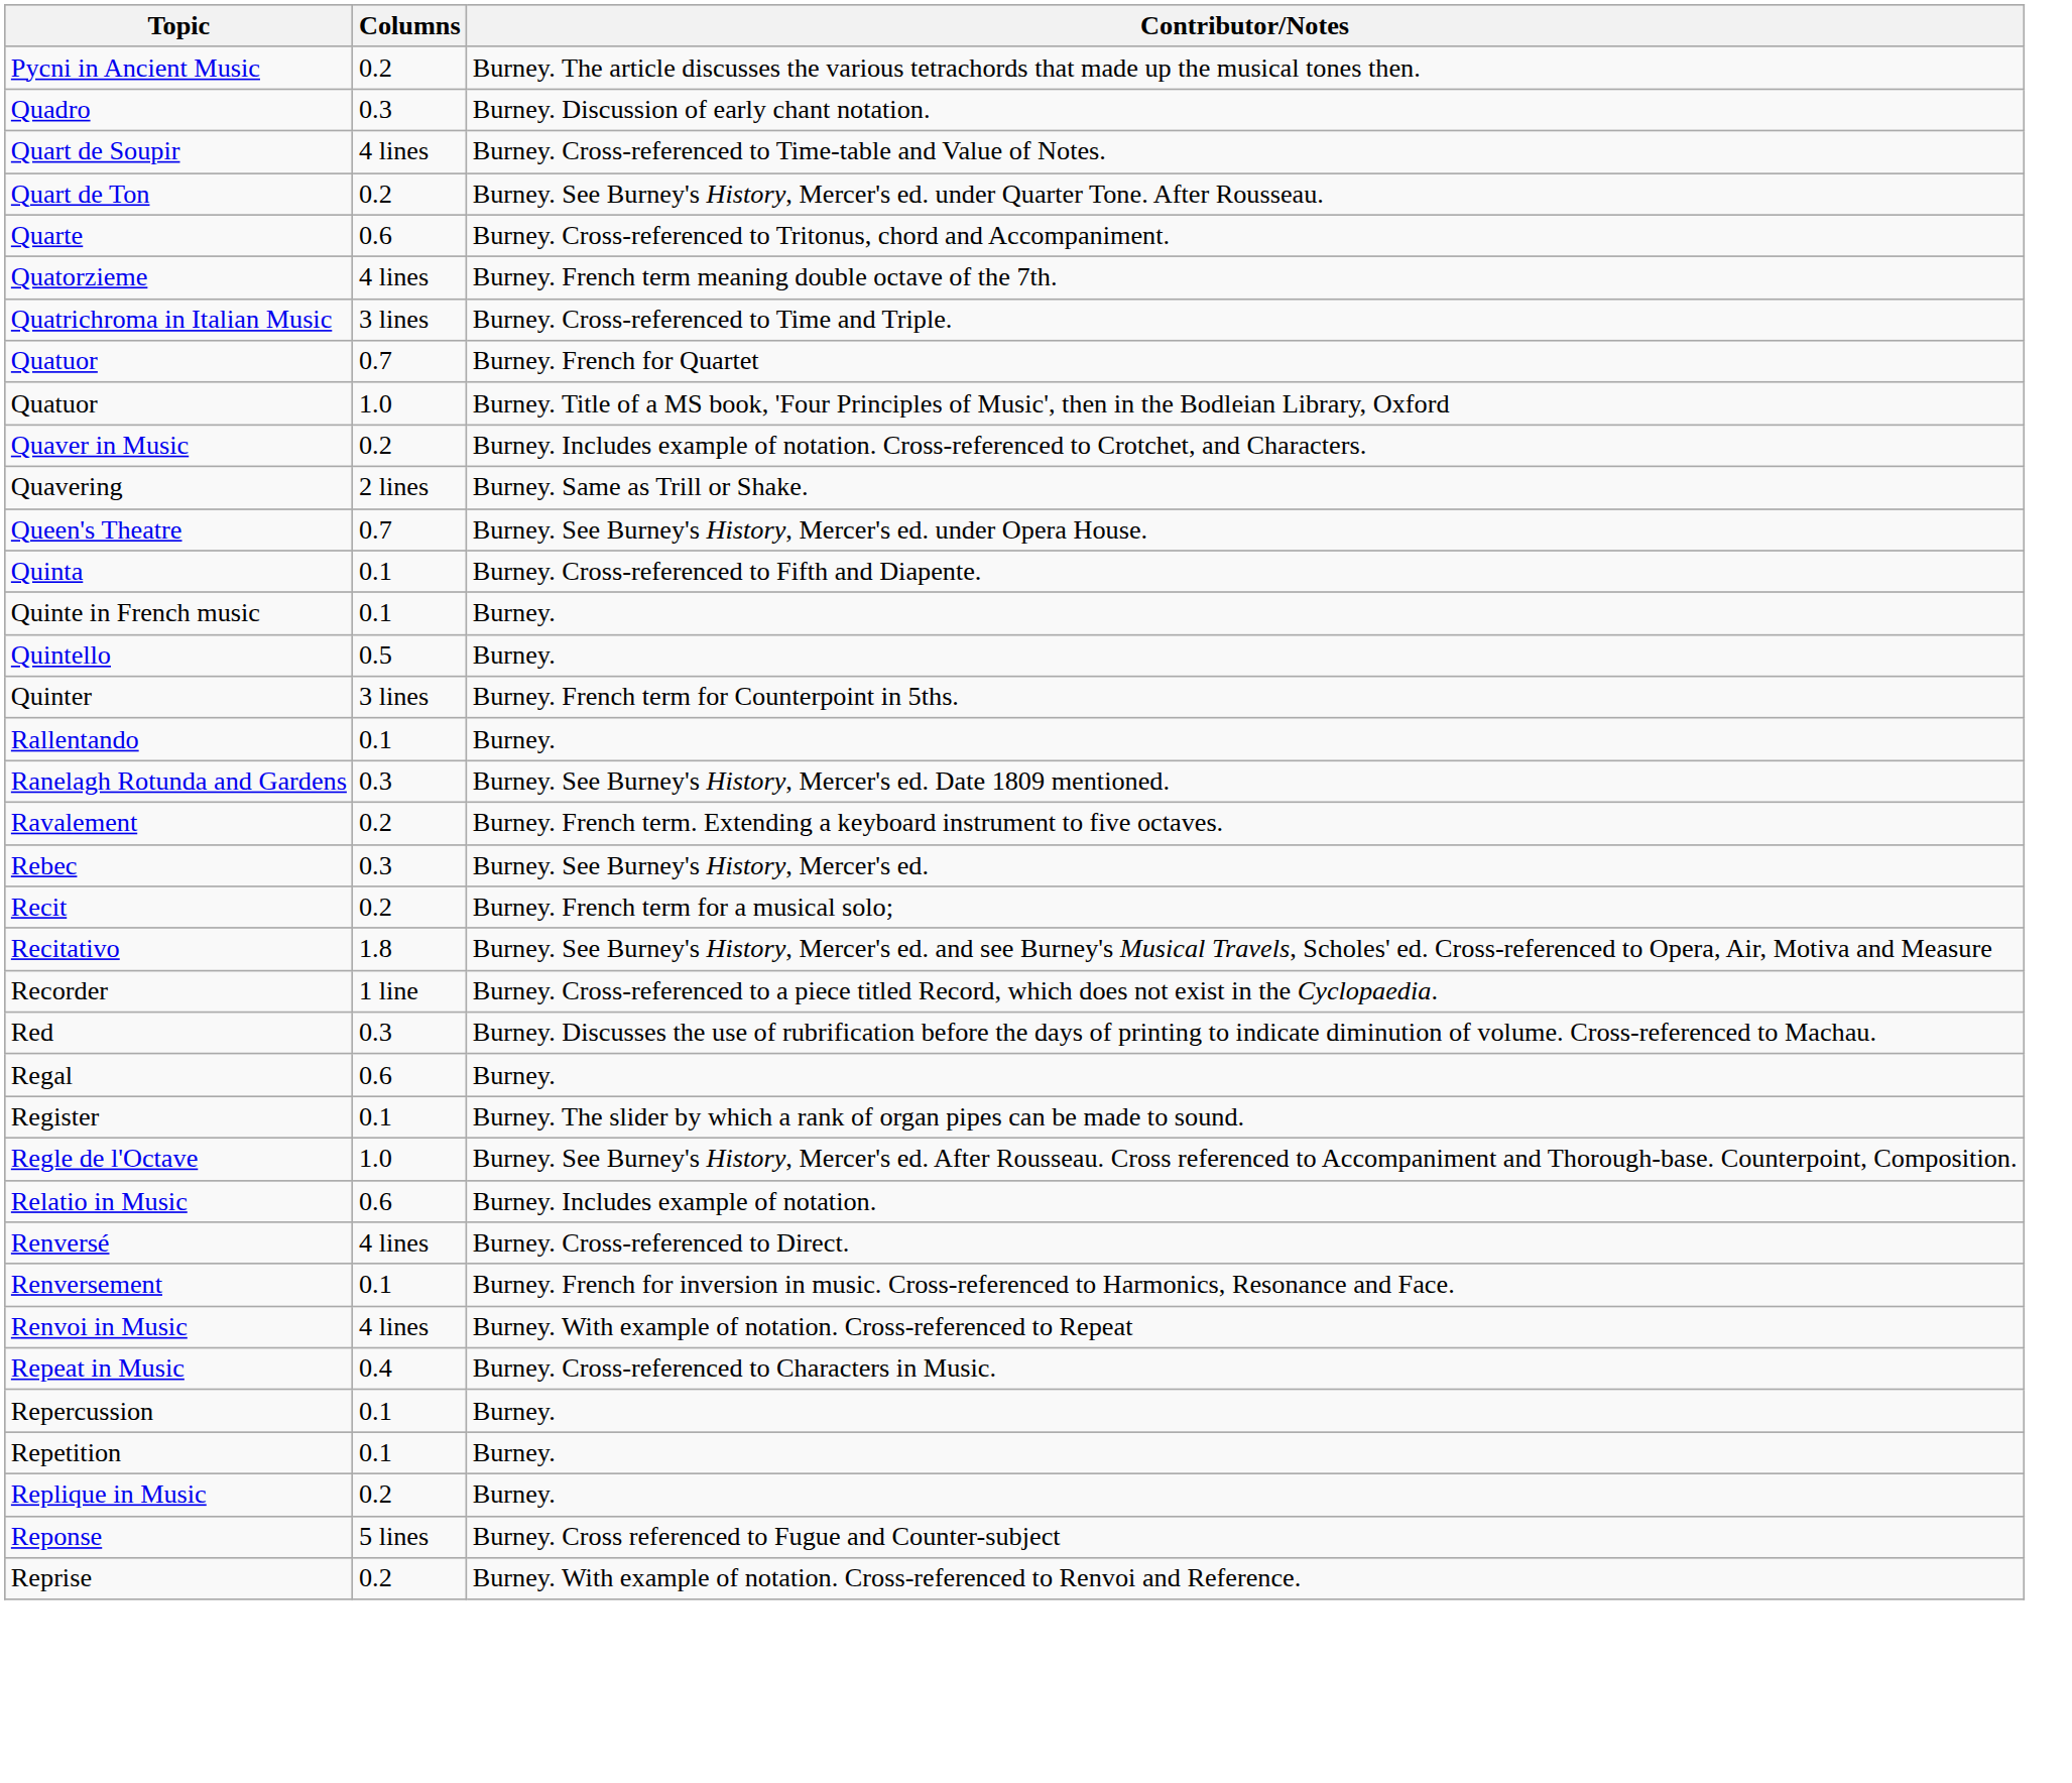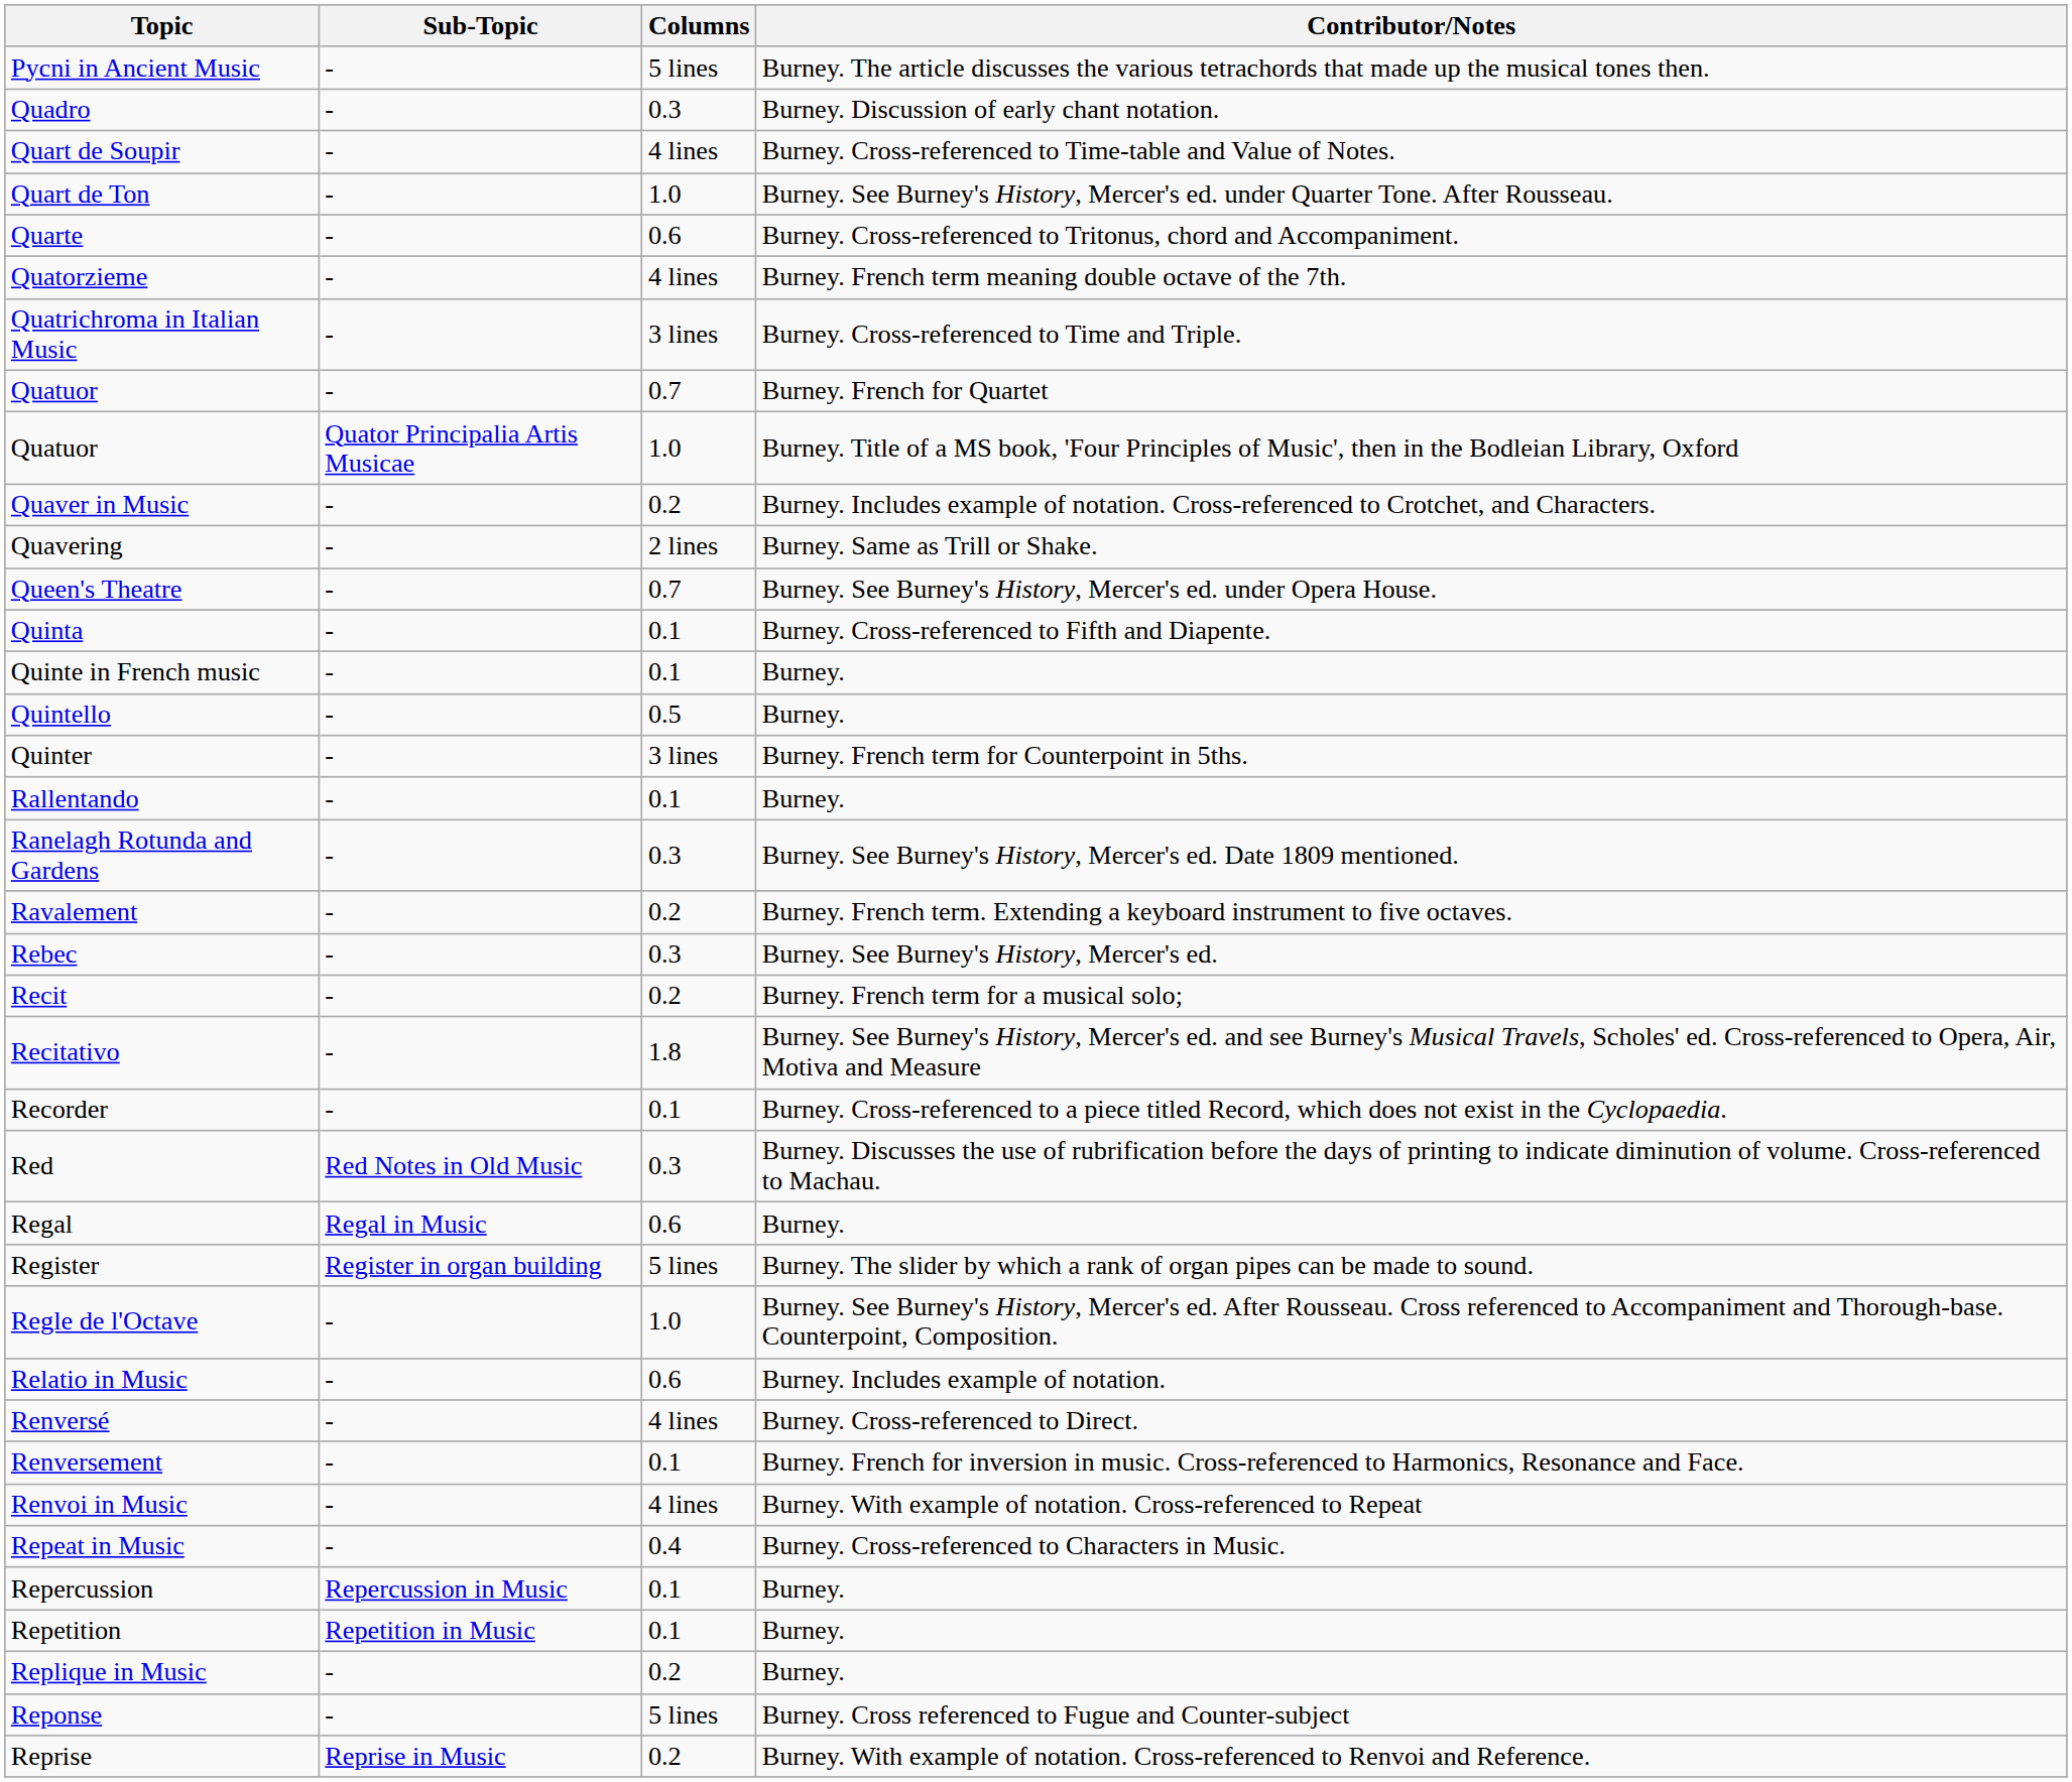+ column: Sub-Topic | - | - | - | - | - | - | - | - | Quator Principalia Artis Musicae | - | - | - | - | - | - | - | - | - | - | - | - | - | - | Red Notes in Old Music | Regal in Music | Register in organ building | - | - | - | - | - | - | Repercussion in Music | Repetition in Music | - | - | Reprise in Music
Pycni in Ancient Music | Columns: 0.2 -> 5 lines
Quart de Ton | Columns: 0.2 -> 1.0
Recorder | Columns: 1 line -> 0.1
Register | Columns: 0.1 -> 5 lines
